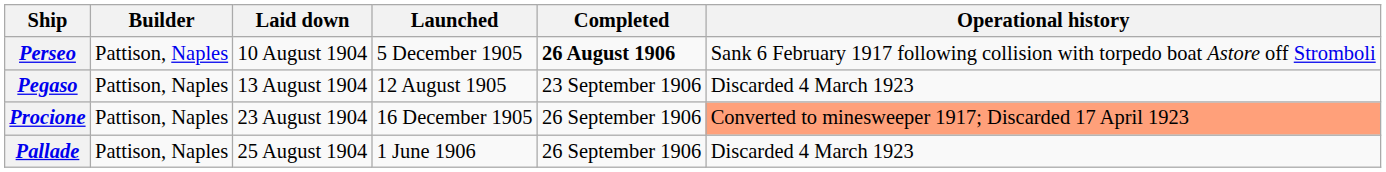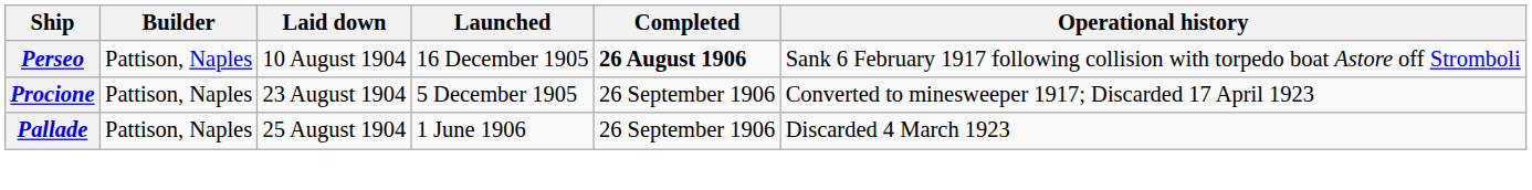Perseo | Launched: 5 December 1905 -> 16 December 1905
- row: Pegaso | Pattison, Naples | 13 August 1904 | 12 August 1905 | 23 September 1906 | Discarded 4 March 1923
Procione | Launched: 16 December 1905 -> 5 December 1905
Procione | Operational history: lightsalmon background -> no background
